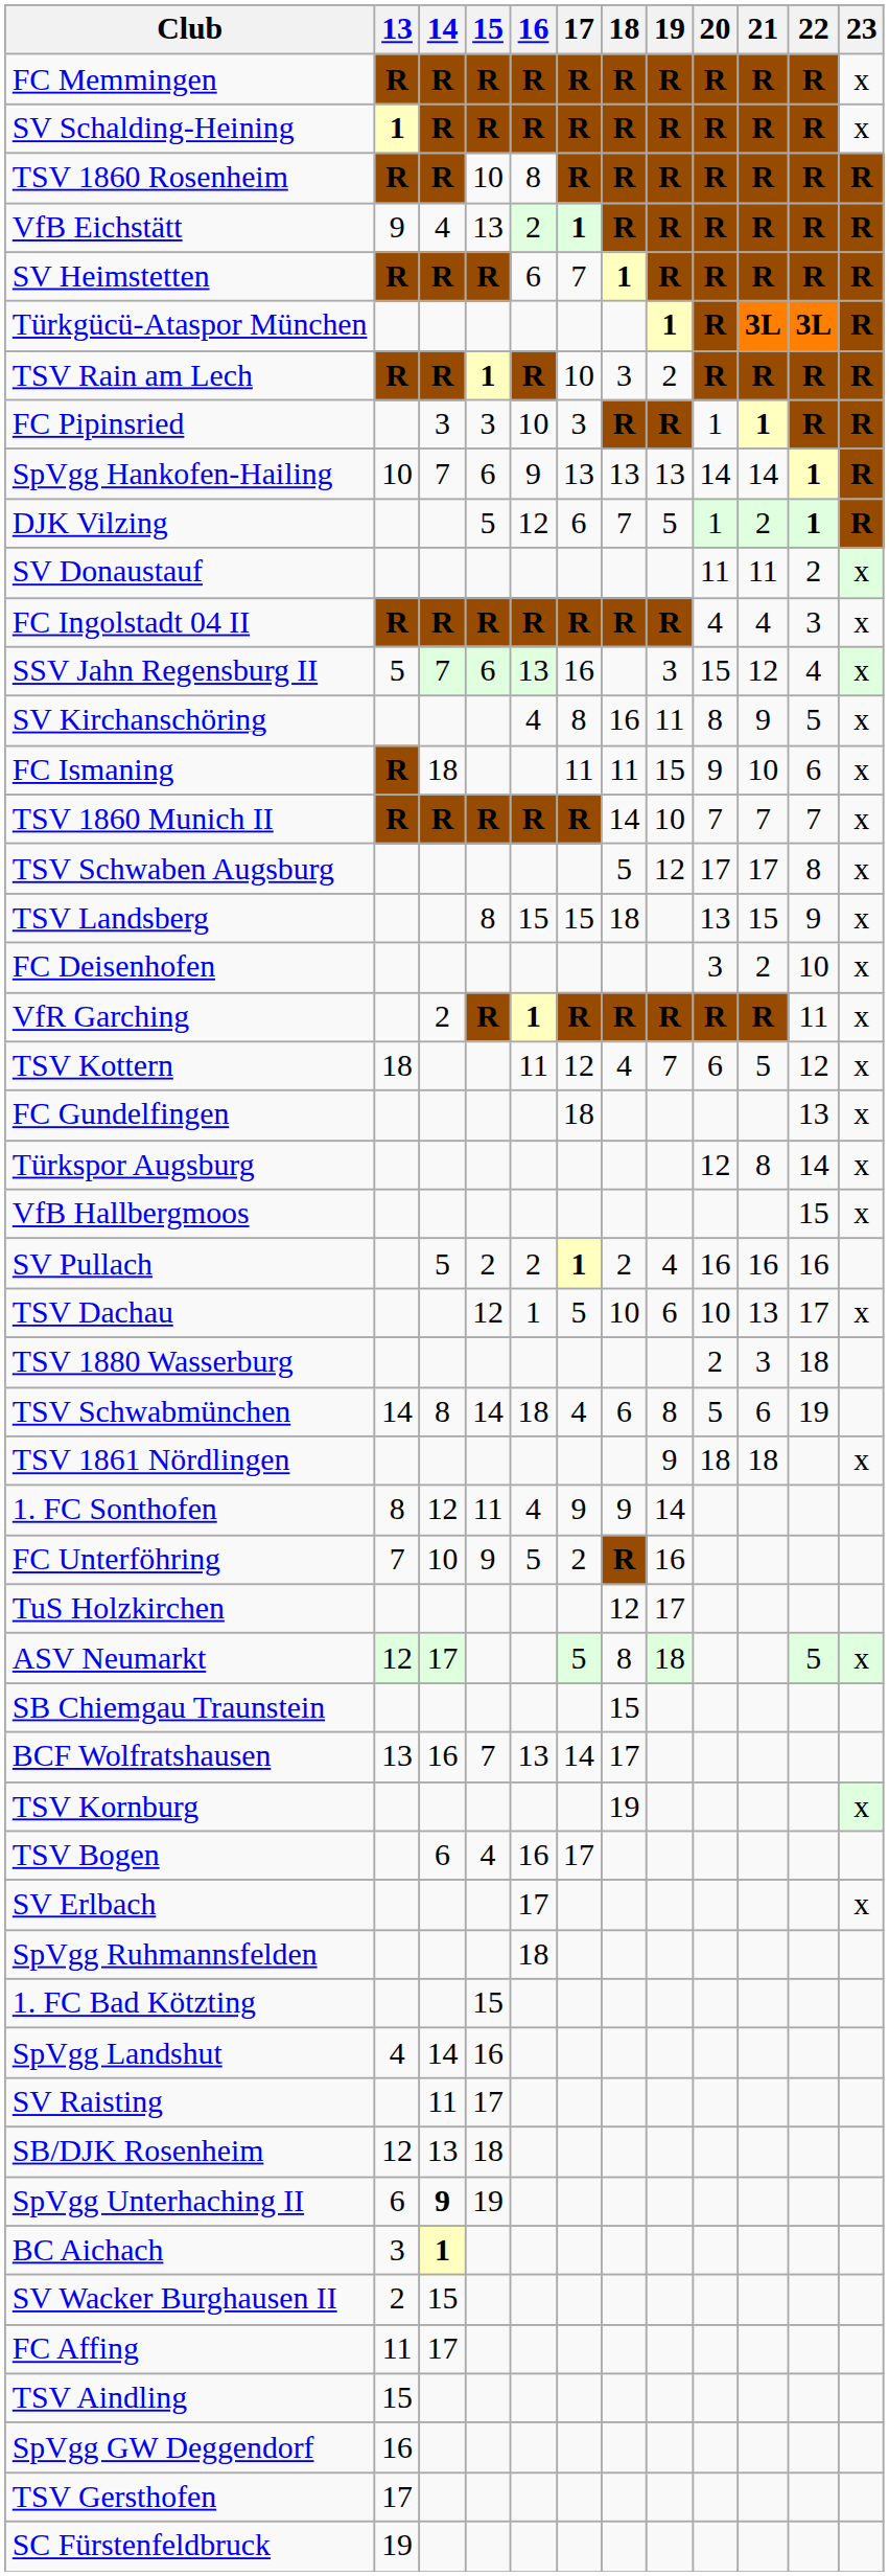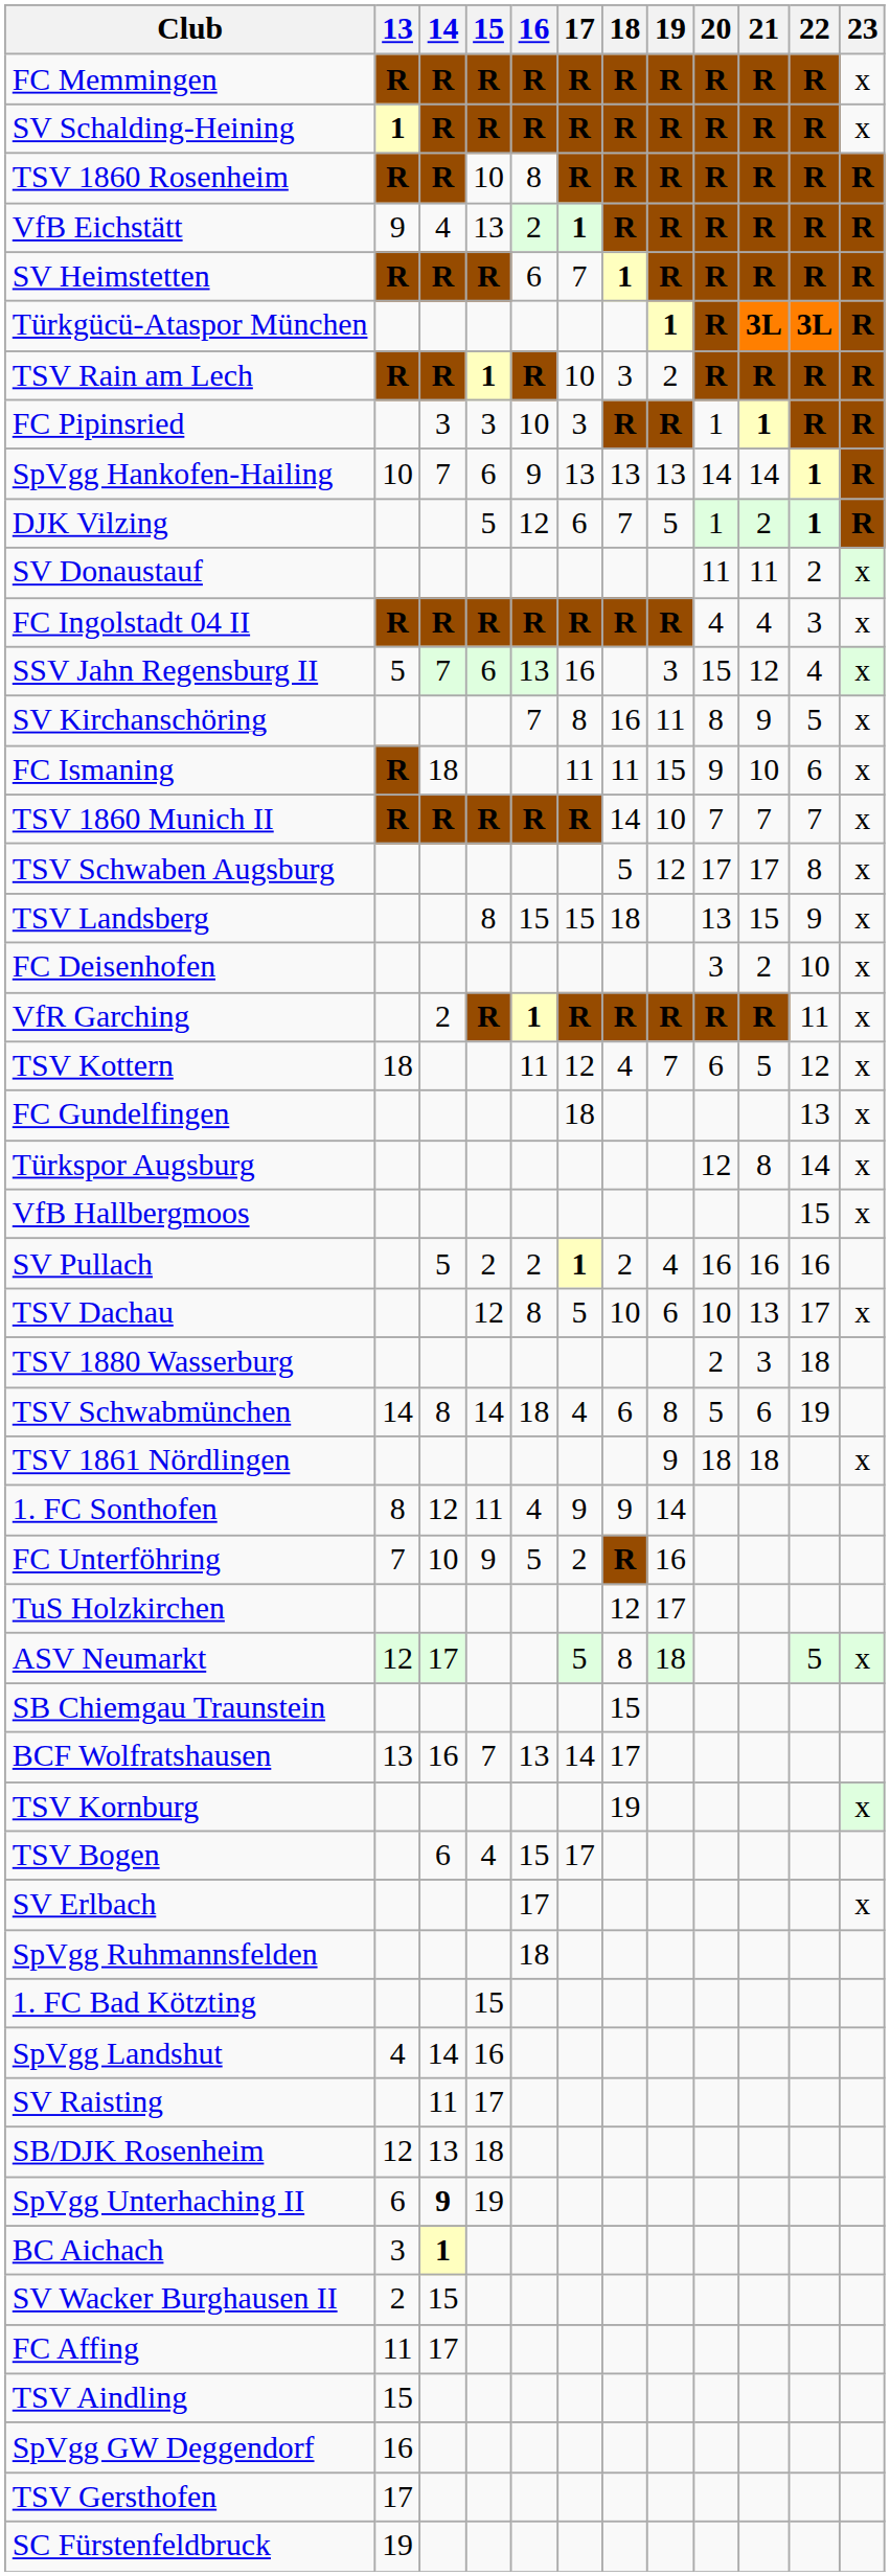SV Kirchanschöring | 16: 4 -> 7
TSV Dachau | 16: 1 -> 8
TSV Bogen | 16: 16 -> 15
